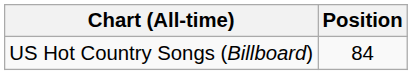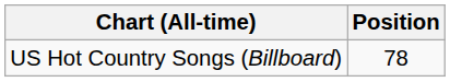US Hot Country Songs (Billboard) | Position: 84 -> 78
